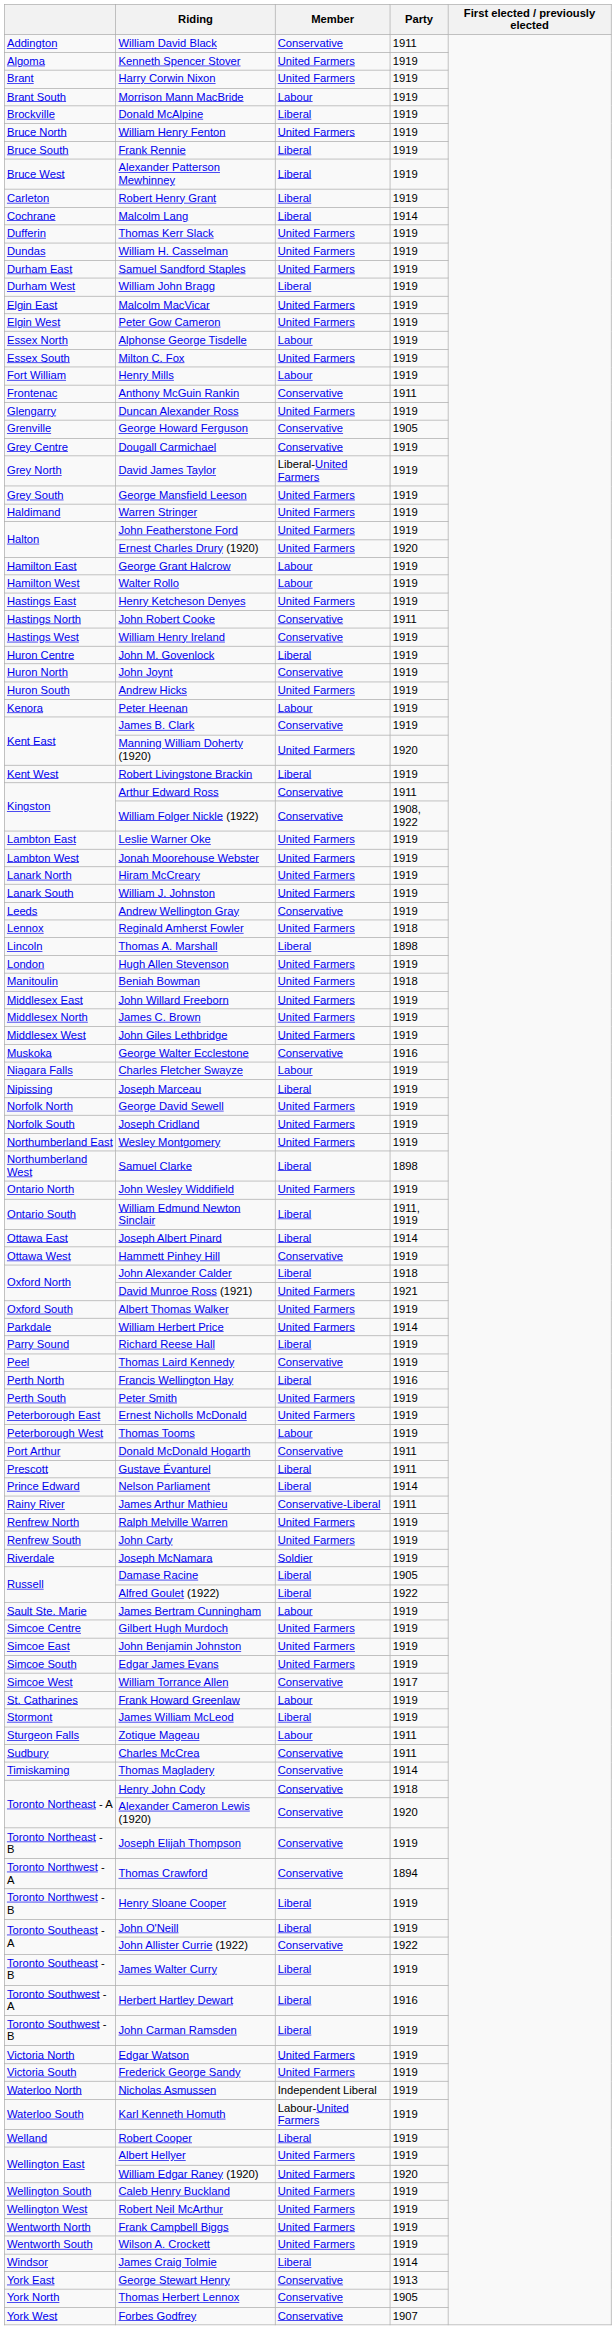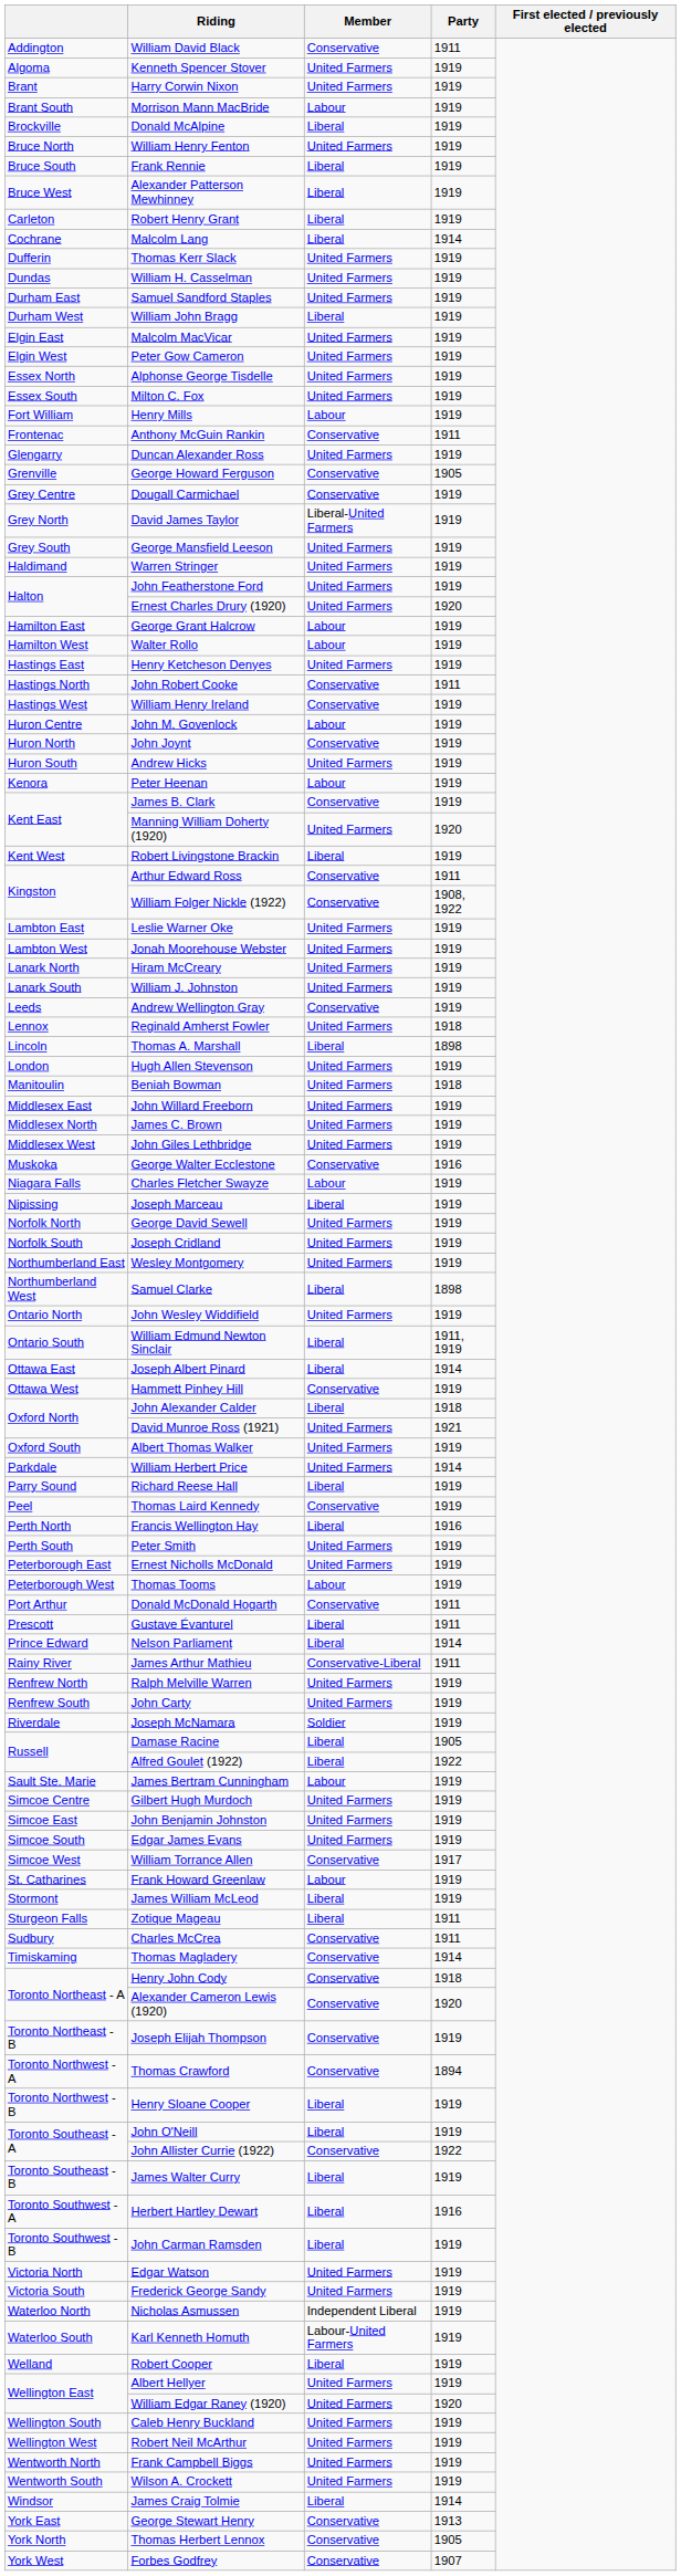Alphonse George Tisdelle | Member: Labour -> United Farmers
John M. Govenlock | Member: Liberal -> Labour
Zotique Mageau | Member: Labour -> Liberal
